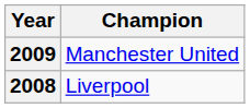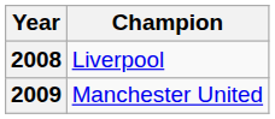rows swapped: 2008 <-> 2009
